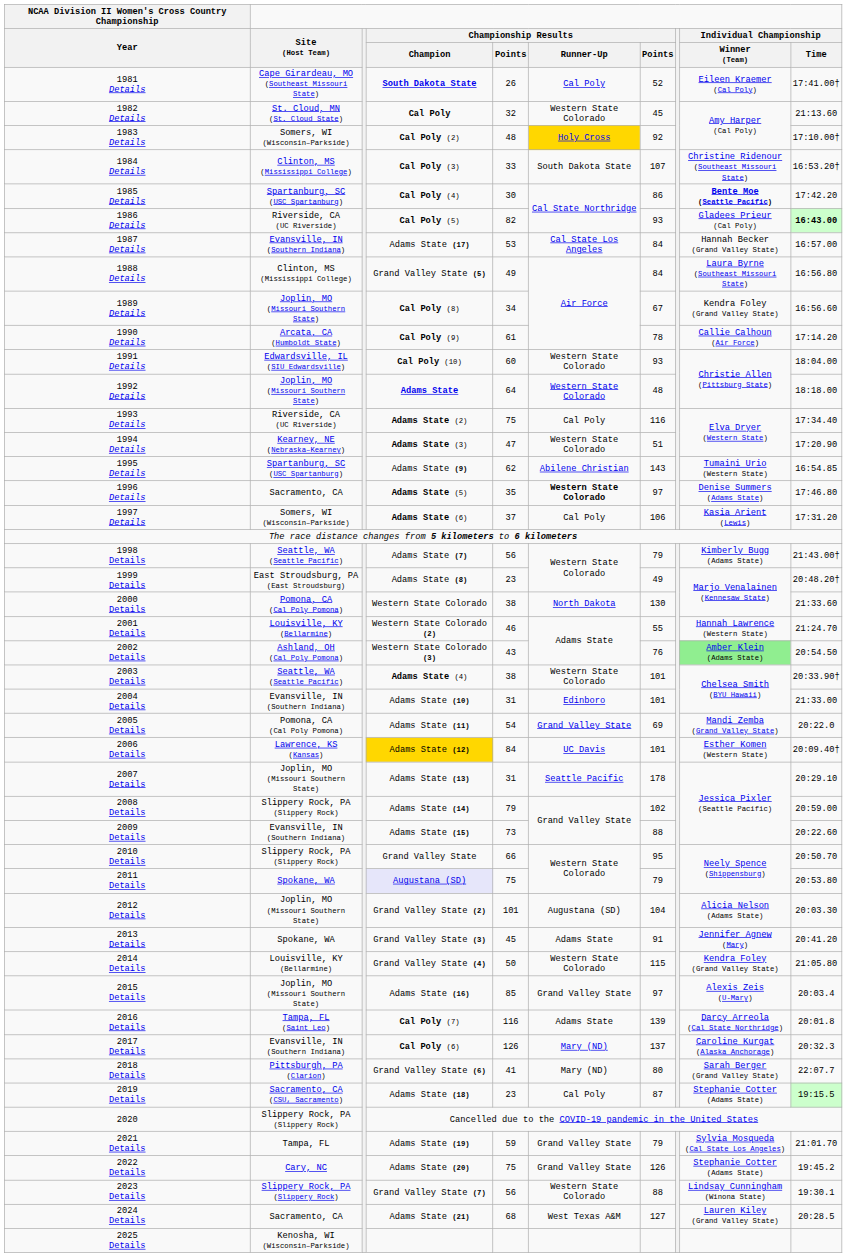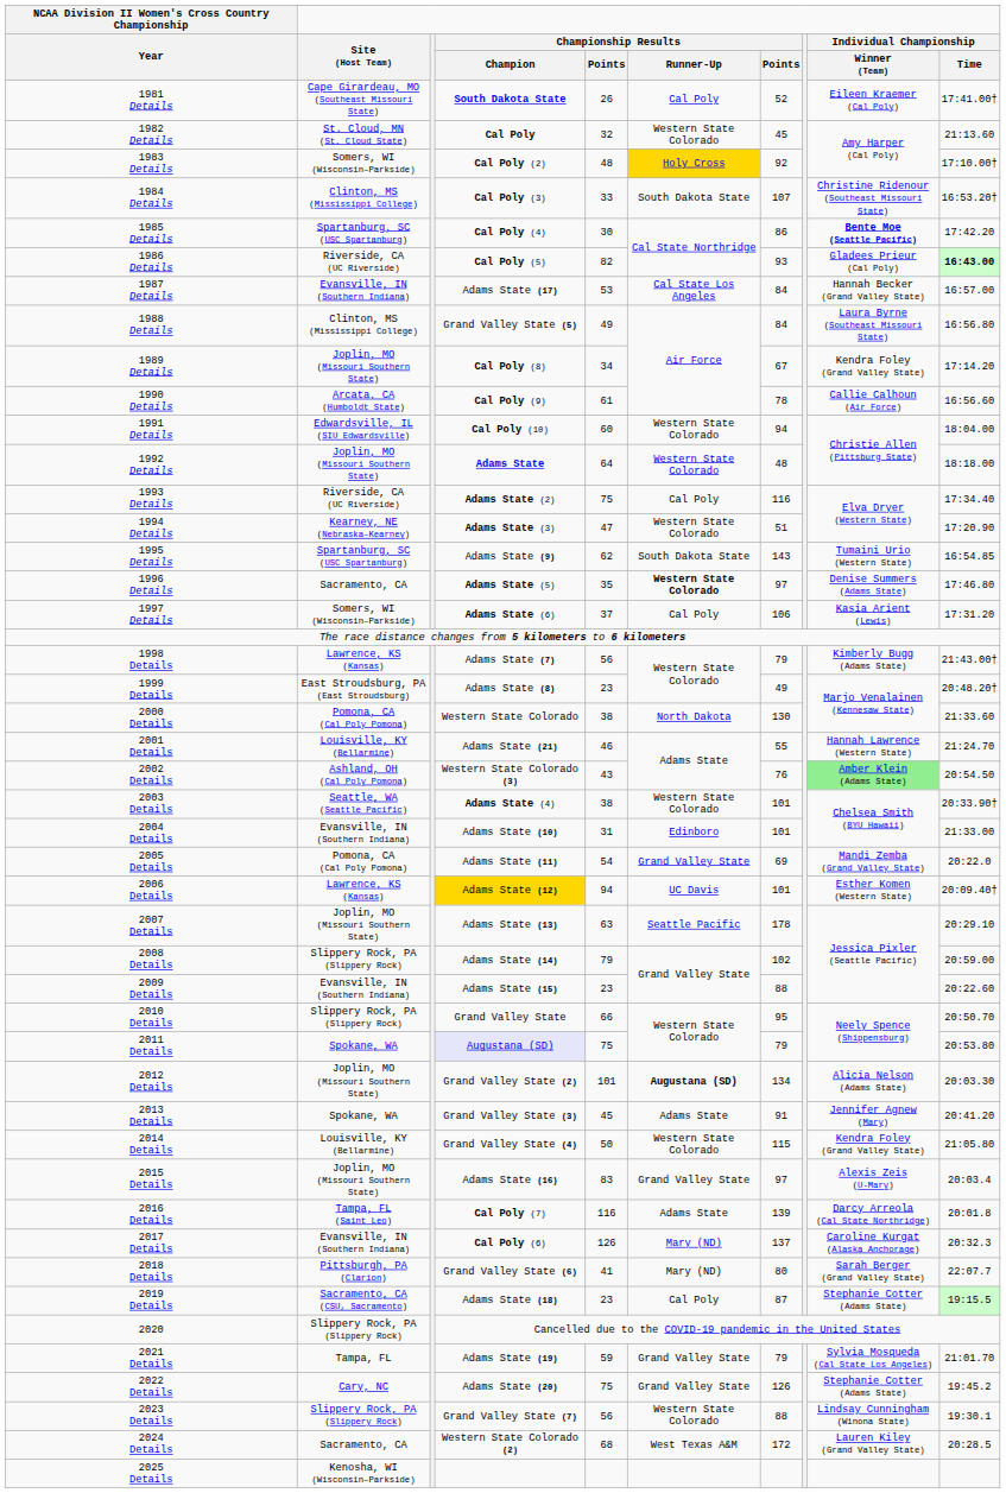1989 Details | Individual Championship / Time: 16:56.60 -> 17:14.20
1990 Details | Individual Championship / Time: 17:14.20 -> 16:56.60
1991 Details | column 7: 93 -> 94
1995 Details | Championship Results / Runner-Up: Abilene Christian -> South Dakota State
1998 Details | Site (Host Team): Seattle, WA (Seattle Pacific) -> Lawrence, KS (Kansas)
2001 Details | Championship Results / Champion: Western State Colorado (2) -> Adams State (21)
2006 Details | column 5: 84 -> 94
2007 Details | column 5: 31 -> 63
2009 Details | column 5: 73 -> 23
2012 Details | Championship Results / Runner-Up: normal -> bold
2012 Details | column 7: 104 -> 134
2015 Details | column 5: 85 -> 83
2024 Details | Championship Results / Champion: Adams State (21) -> Western State Colorado (2)
2024 Details | column 7: 127 -> 172
